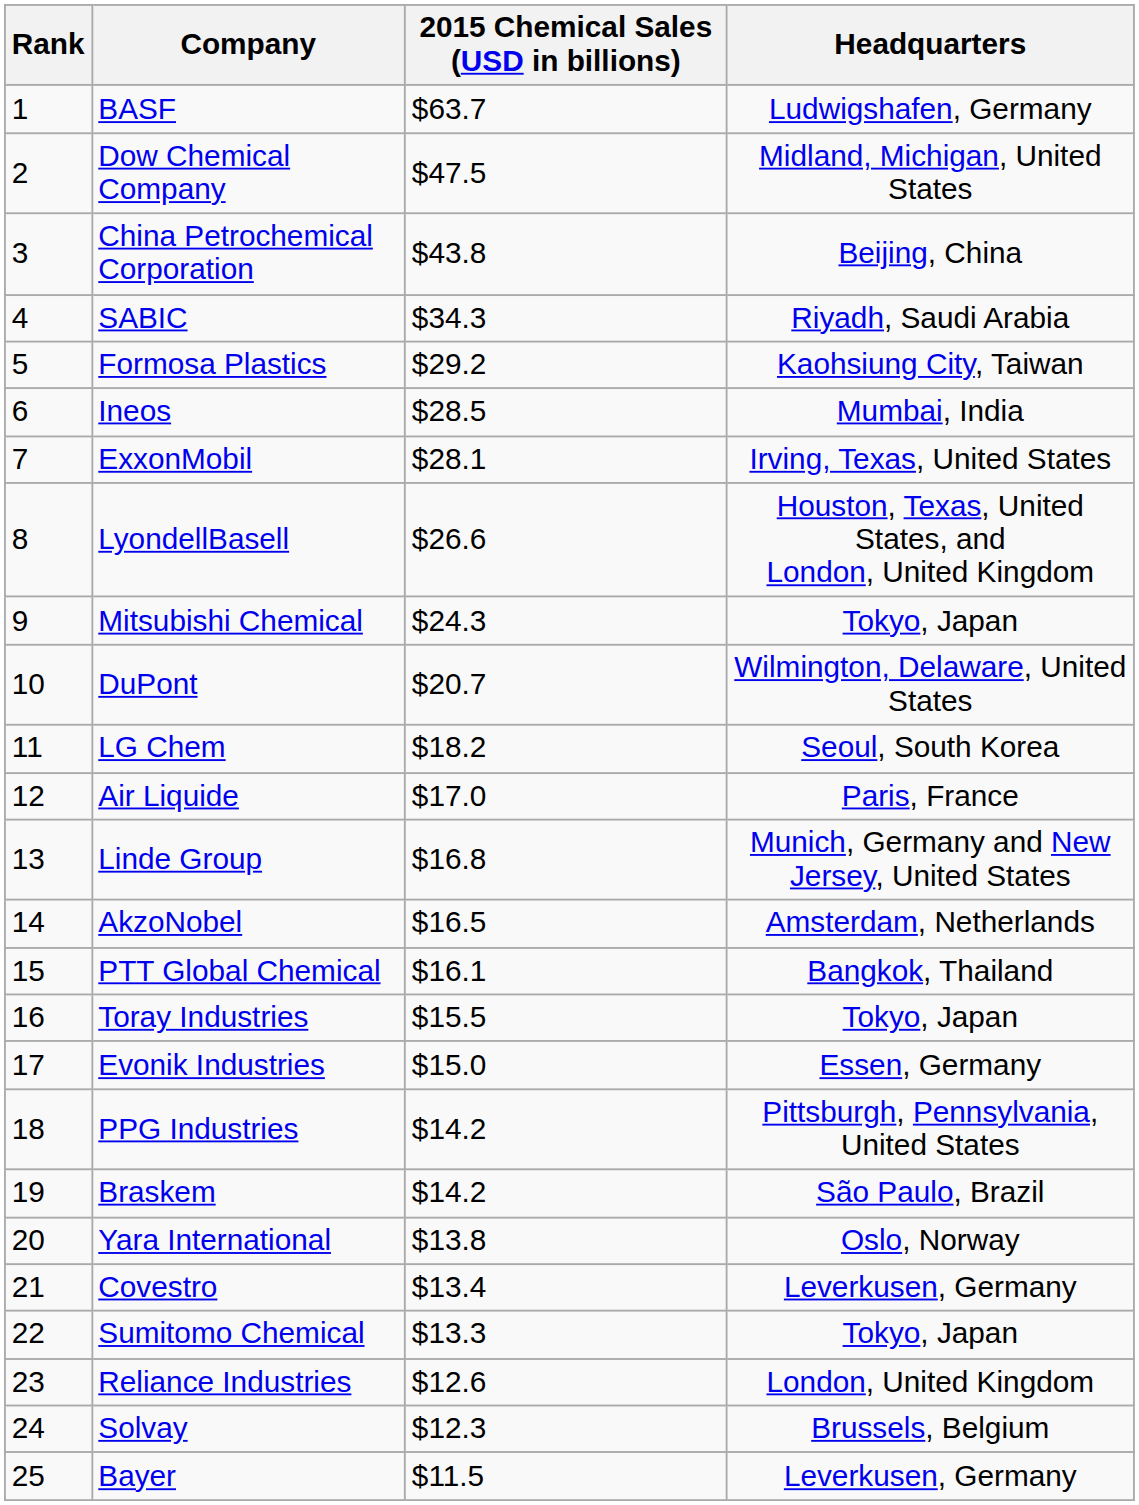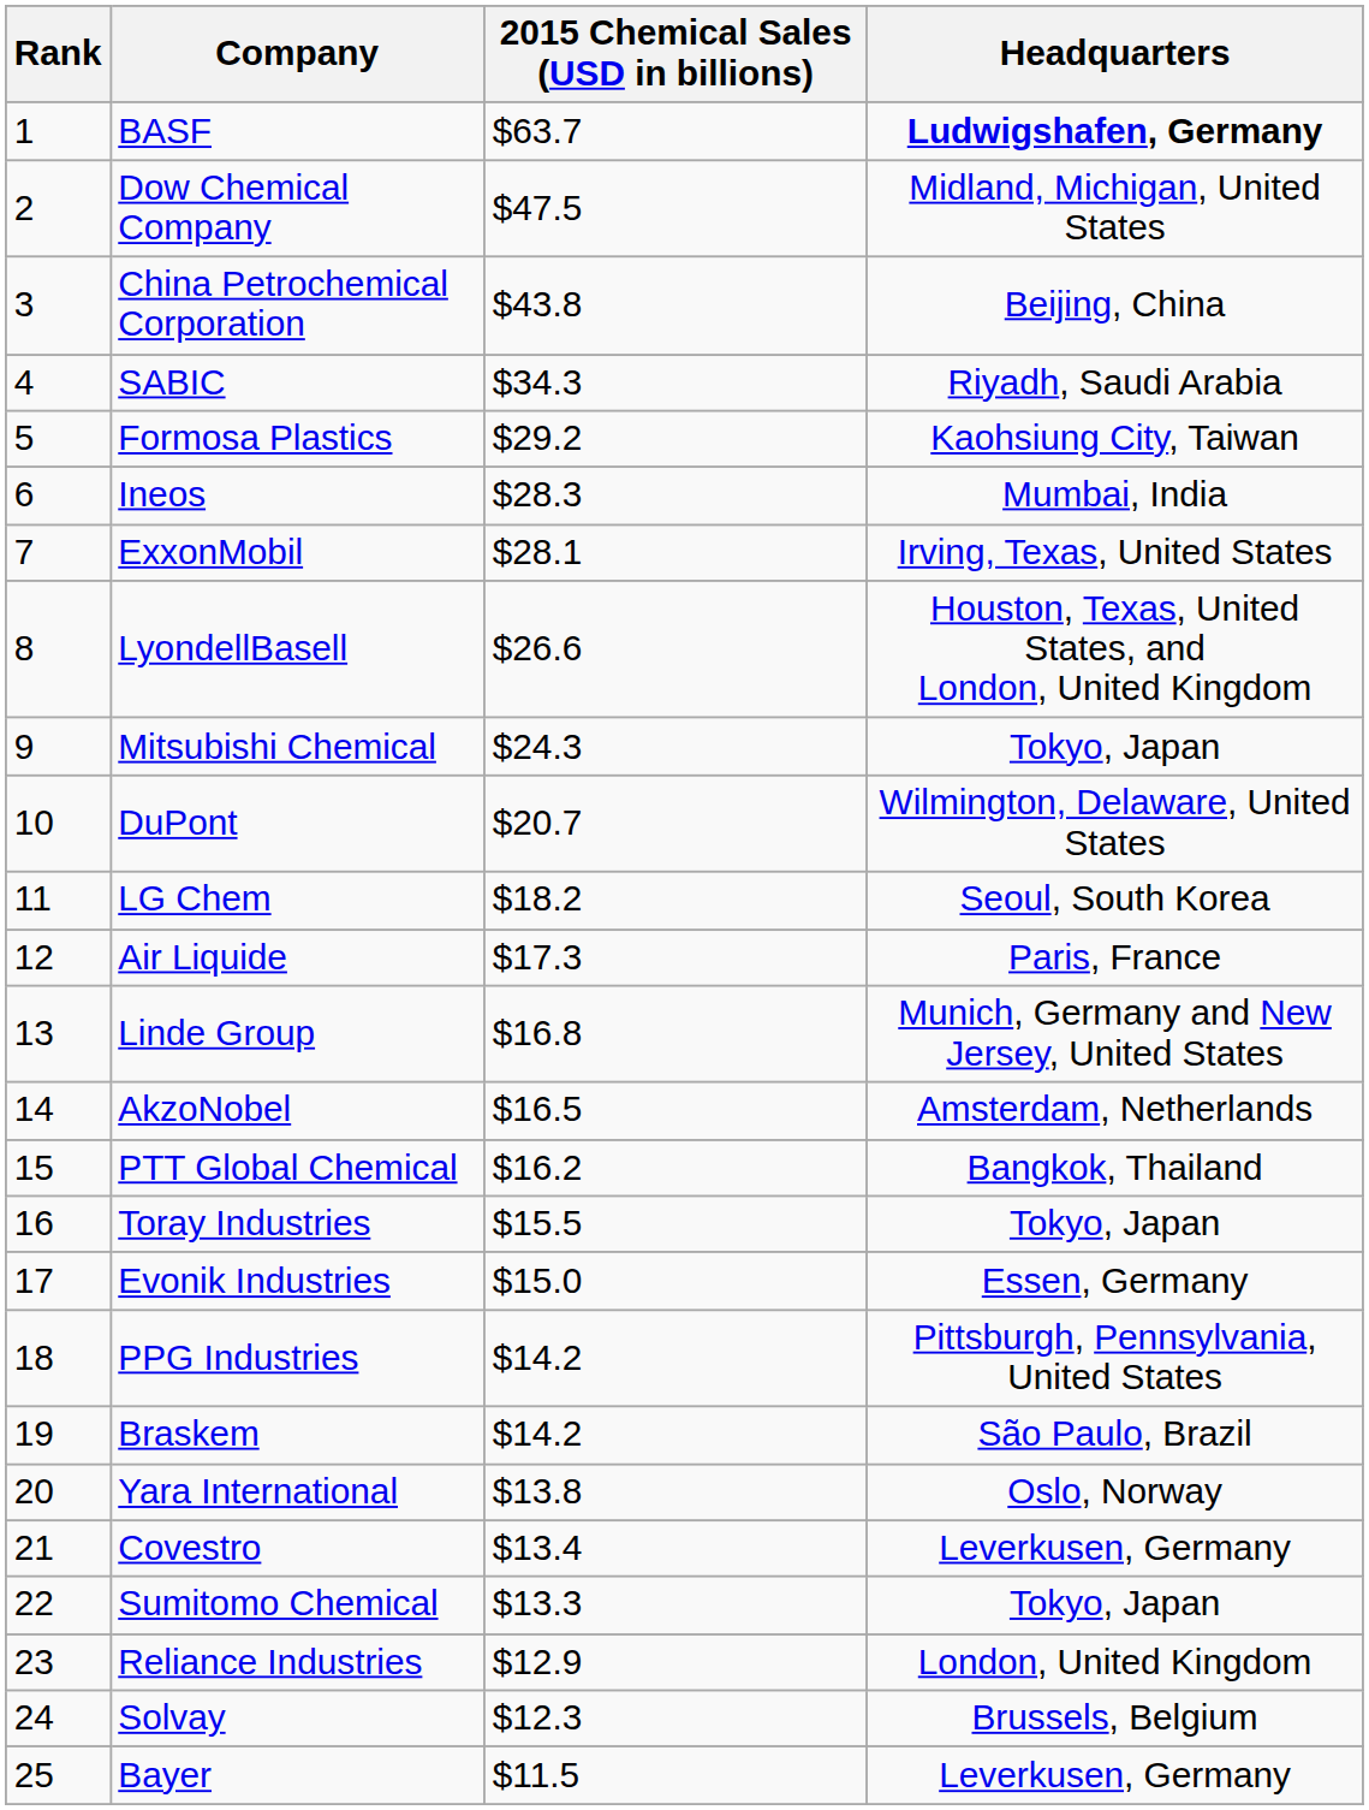BASF | Headquarters: normal -> bold
Ineos | 2015 Chemical Sales (USD in billions): $28.5 -> $28.3
Air Liquide | 2015 Chemical Sales (USD in billions): $17.0 -> $17.3
PTT Global Chemical | 2015 Chemical Sales (USD in billions): $16.1 -> $16.2
Reliance Industries | 2015 Chemical Sales (USD in billions): $12.6 -> $12.9
